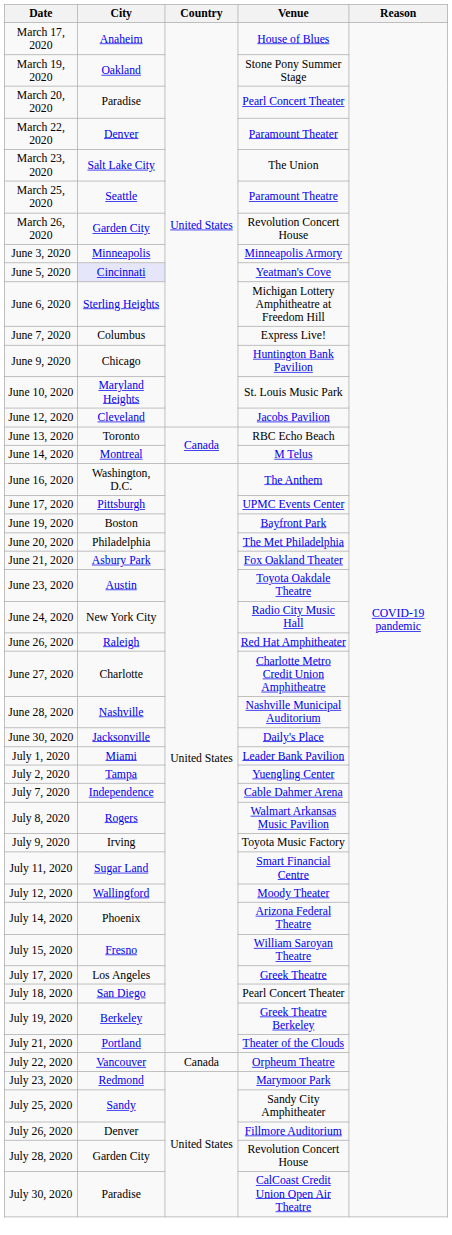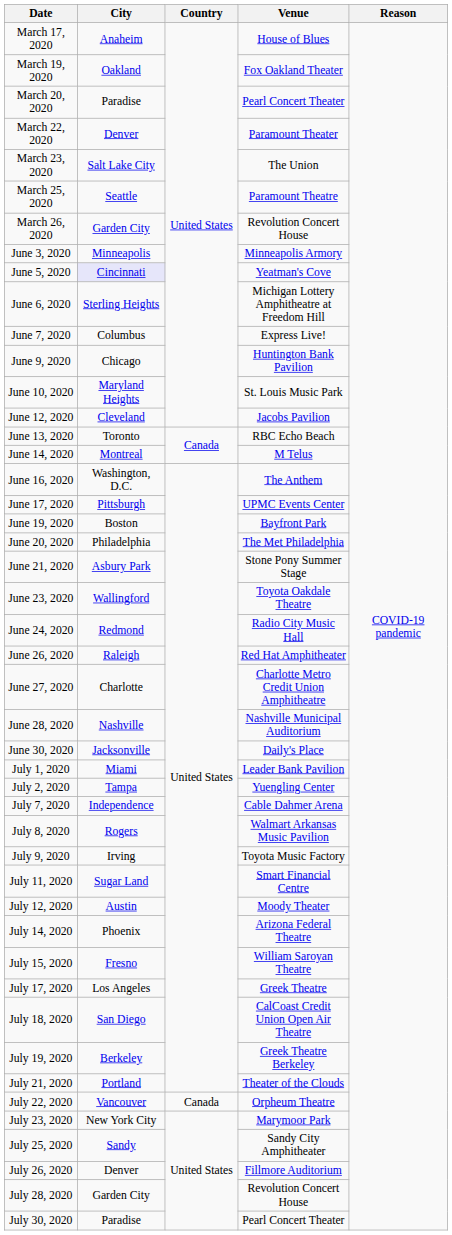March 19, 2020 | Venue: Stone Pony Summer Stage -> Fox Oakland Theater
June 21, 2020 | Venue: Fox Oakland Theater -> Stone Pony Summer Stage
June 23, 2020 | City: Austin -> Wallingford
June 24, 2020 | City: New York City -> Redmond
July 12, 2020 | City: Wallingford -> Austin
July 18, 2020 | Venue: Pearl Concert Theater -> CalCoast Credit Union Open Air Theatre
July 23, 2020 | City: Redmond -> New York City
July 30, 2020 | Venue: CalCoast Credit Union Open Air Theatre -> Pearl Concert Theater
